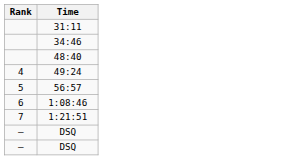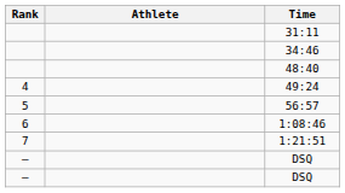+ column: Athlete
